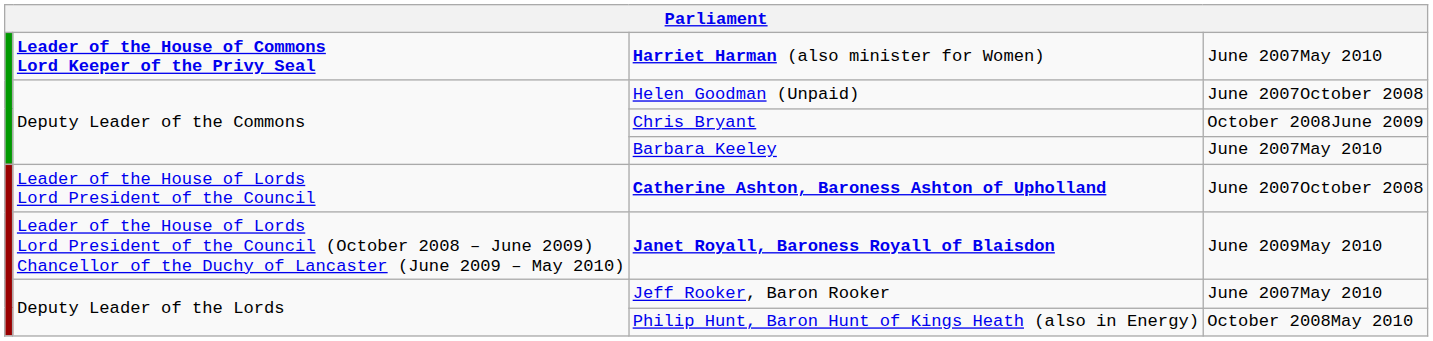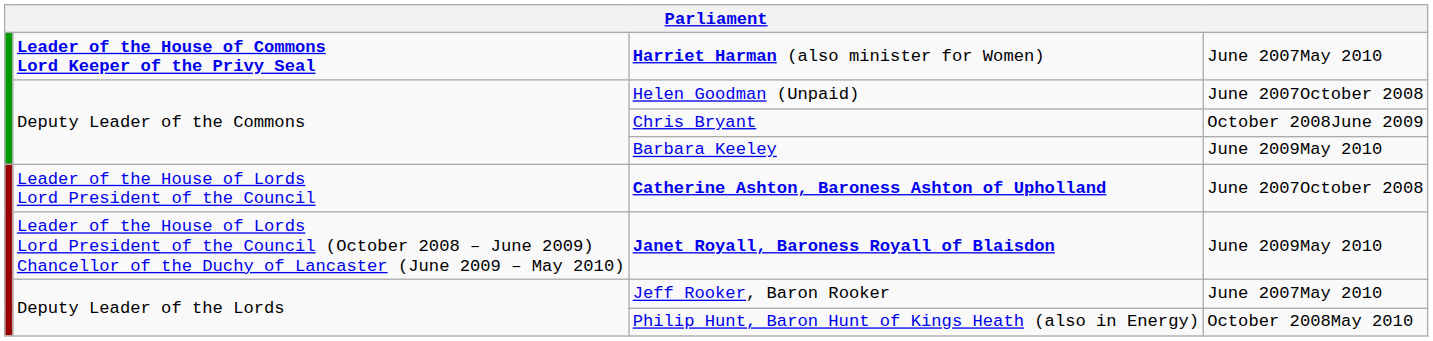Barbara Keeley | column 4: June 2007May 2010 -> June 2009May 2010
